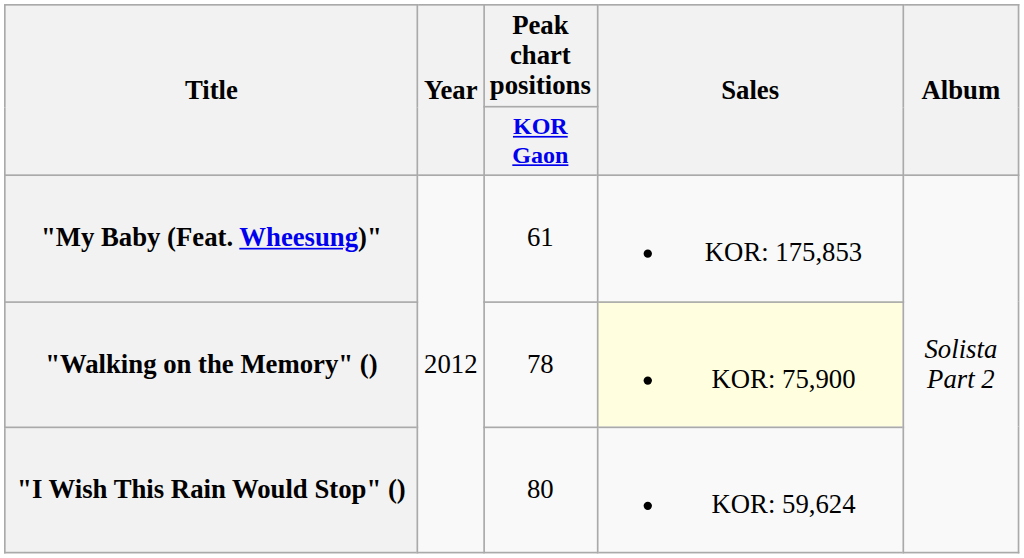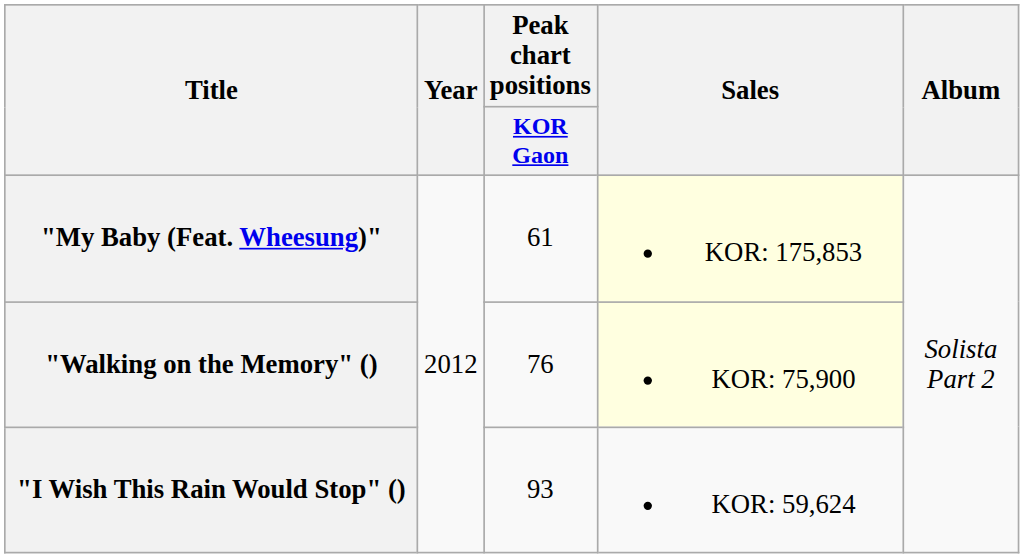"My Baby (Feat. Wheesung)" | Sales: no background -> lightyellow background
"Walking on the Memory" () | Peak chart positions / KOR Gaon: 78 -> 76
"I Wish This Rain Would Stop" () | Peak chart positions / KOR Gaon: 80 -> 93
